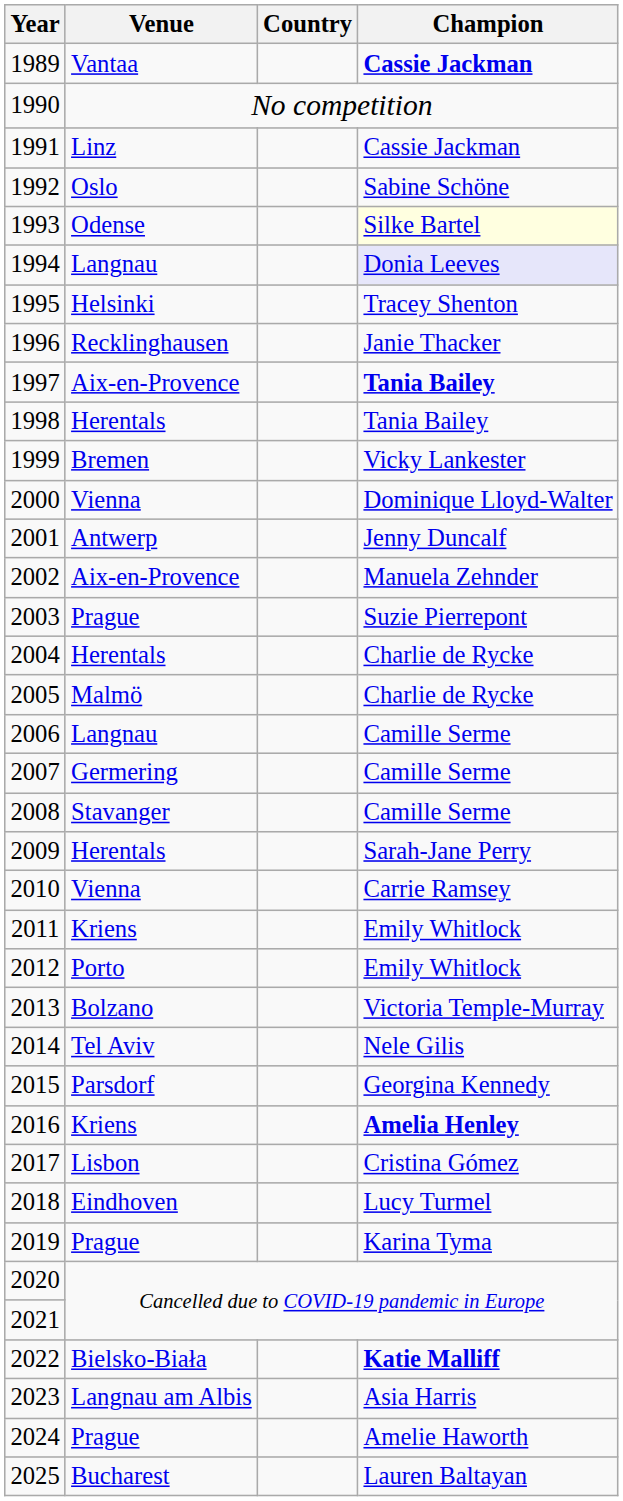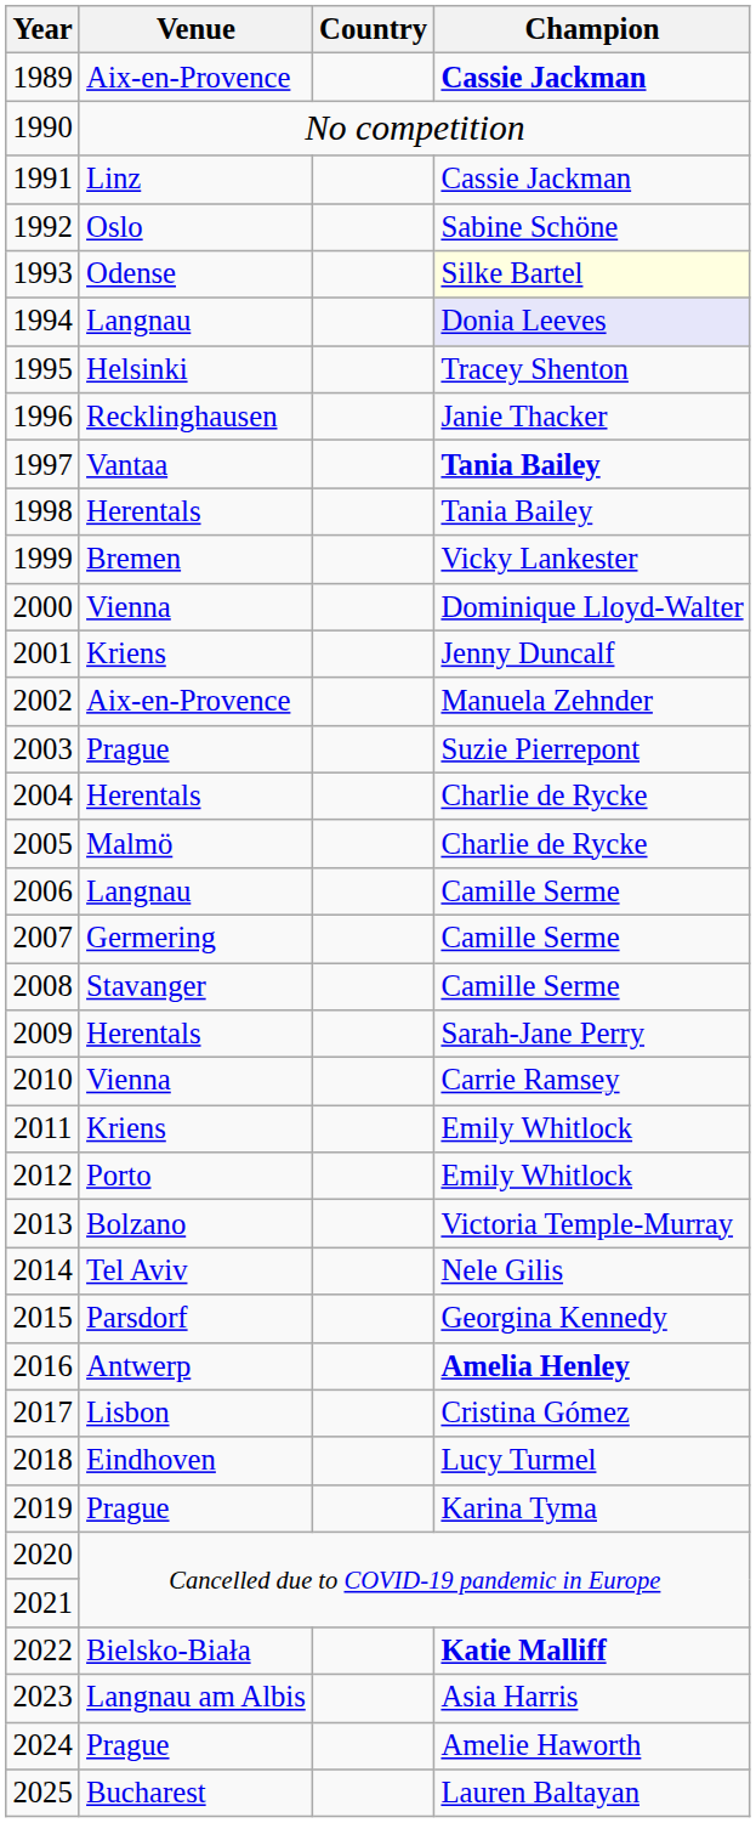1989 | Venue: Vantaa -> Aix-en-Provence
1997 | Venue: Aix-en-Provence -> Vantaa
2001 | Venue: Antwerp -> Kriens
2016 | Venue: Kriens -> Antwerp
